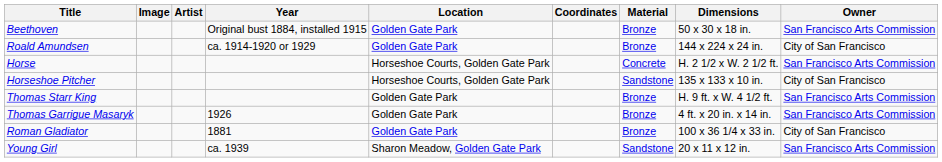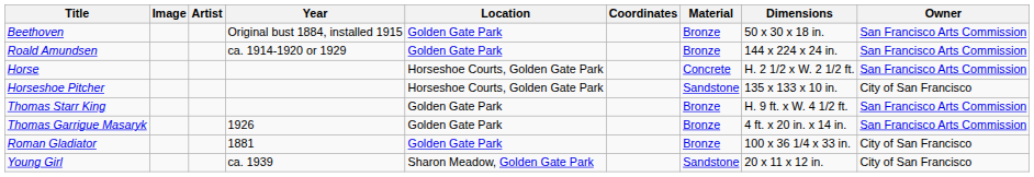Roald Amundsen | Owner: City of San Francisco -> San Francisco Arts Commission
Young Girl | Owner: San Francisco Arts Commission -> City of San Francisco
